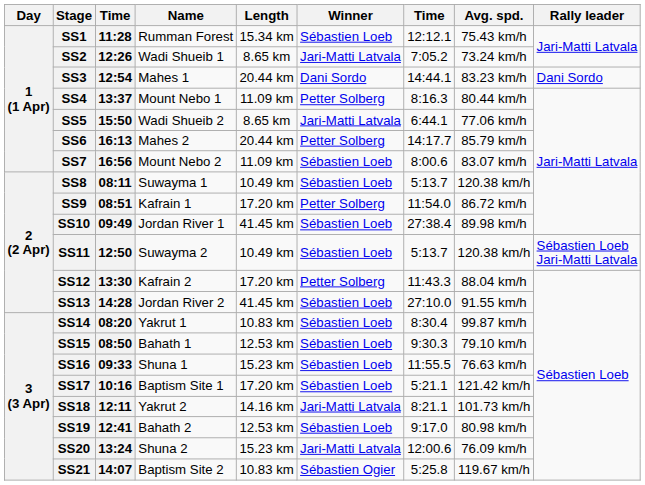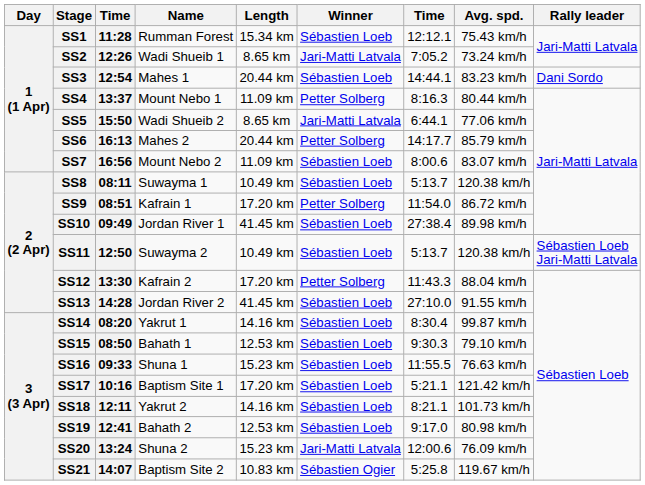SS3 | Winner: Dani Sordo -> Sébastien Loeb
SS14 | Length: 10.83 km -> 14.16 km
SS18 | Winner: Jari-Matti Latvala -> Sébastien Loeb
